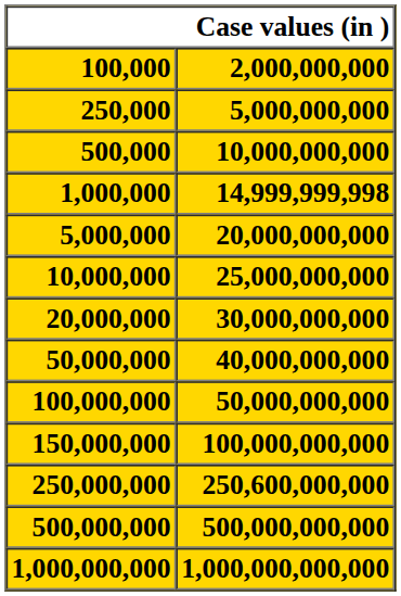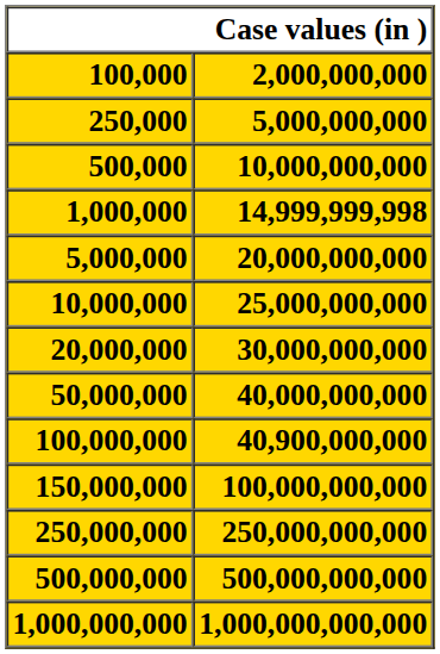100,000,000 | 2,000,000,000: 50,000,000,000 -> 40,900,000,000
250,000,000 | 2,000,000,000: 250,600,000,000 -> 250,000,000,000
